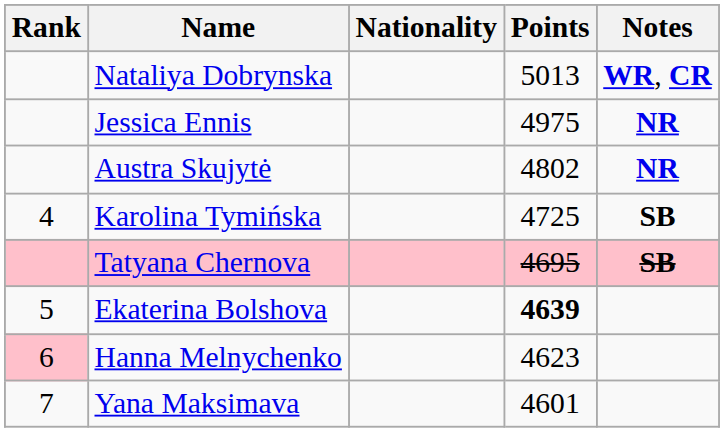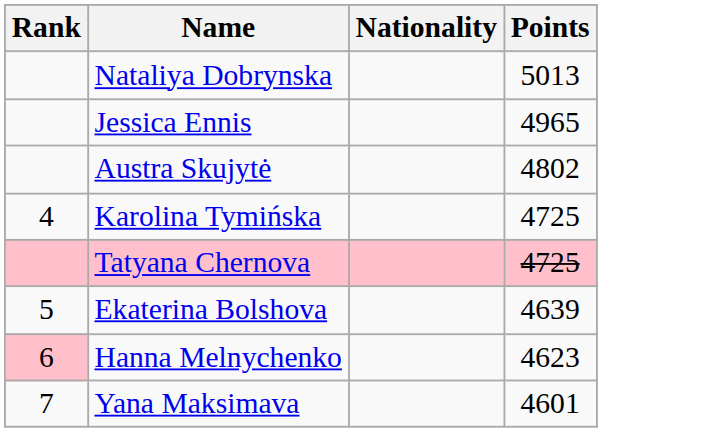- column: Notes | WR, CR | NR | NR | SB | SB
Jessica Ennis | Points: 4975 -> 4965
Tatyana Chernova | Points: 4695 -> 4725
Ekaterina Bolshova | Points: bold -> normal
